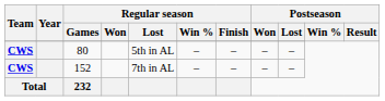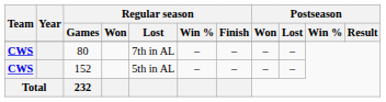80 | Regular season / Lost: 5th in AL -> 7th in AL
152 | Regular season / Lost: 7th in AL -> 5th in AL
